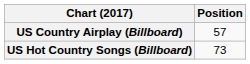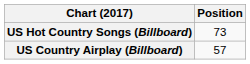rows swapped: US Country Airplay (Billboard) <-> US Hot Country Songs (Billboard)
